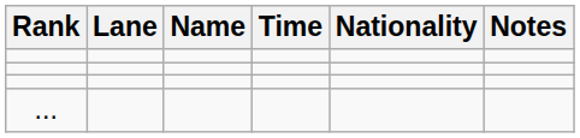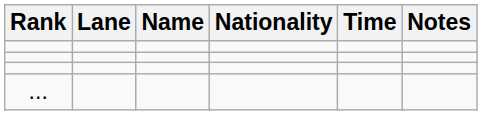columns swapped: Nationality <-> Time
